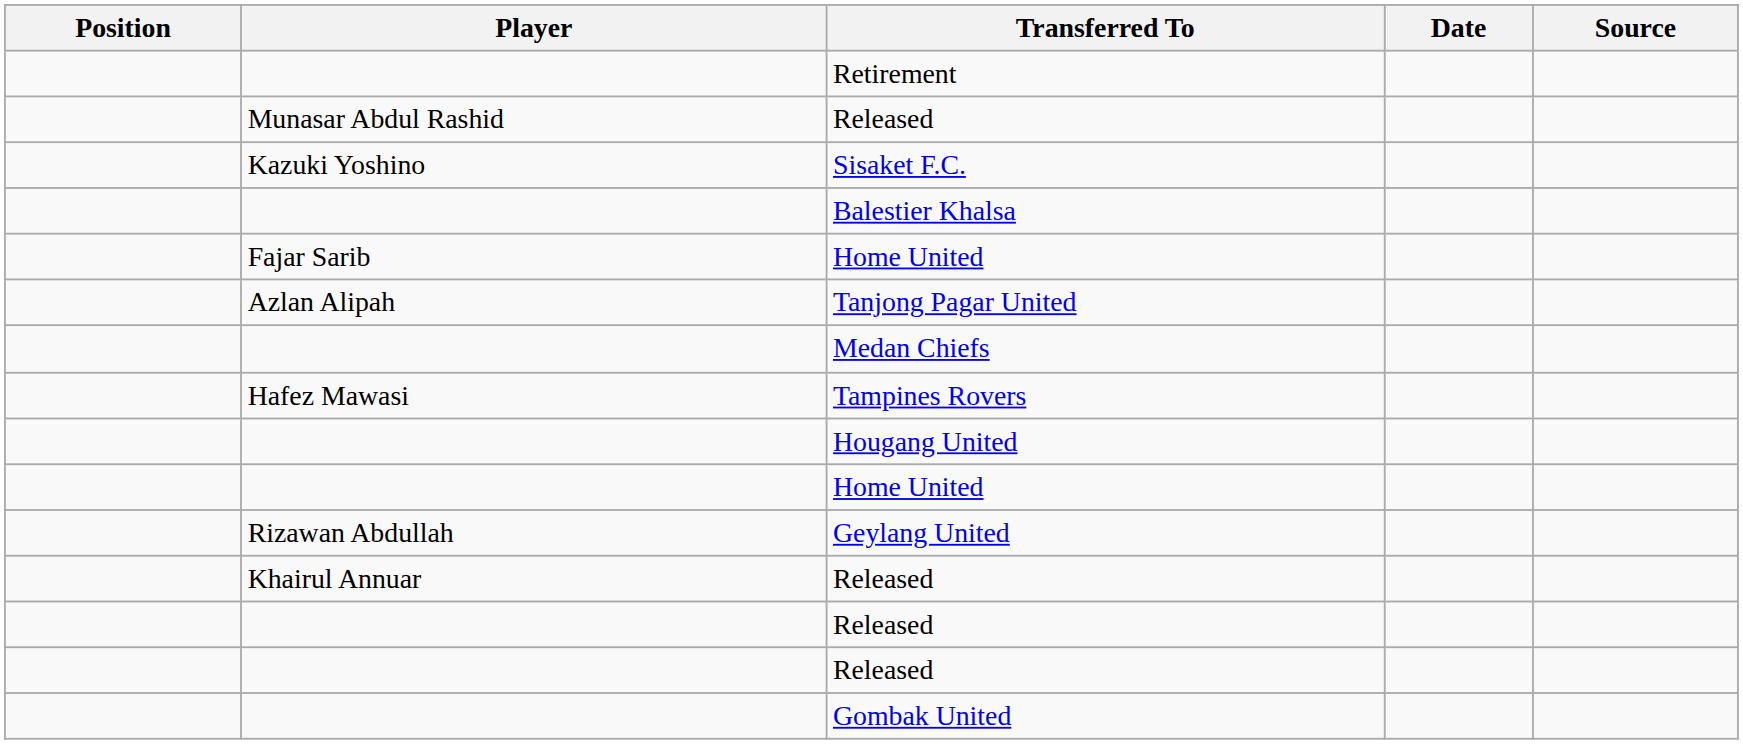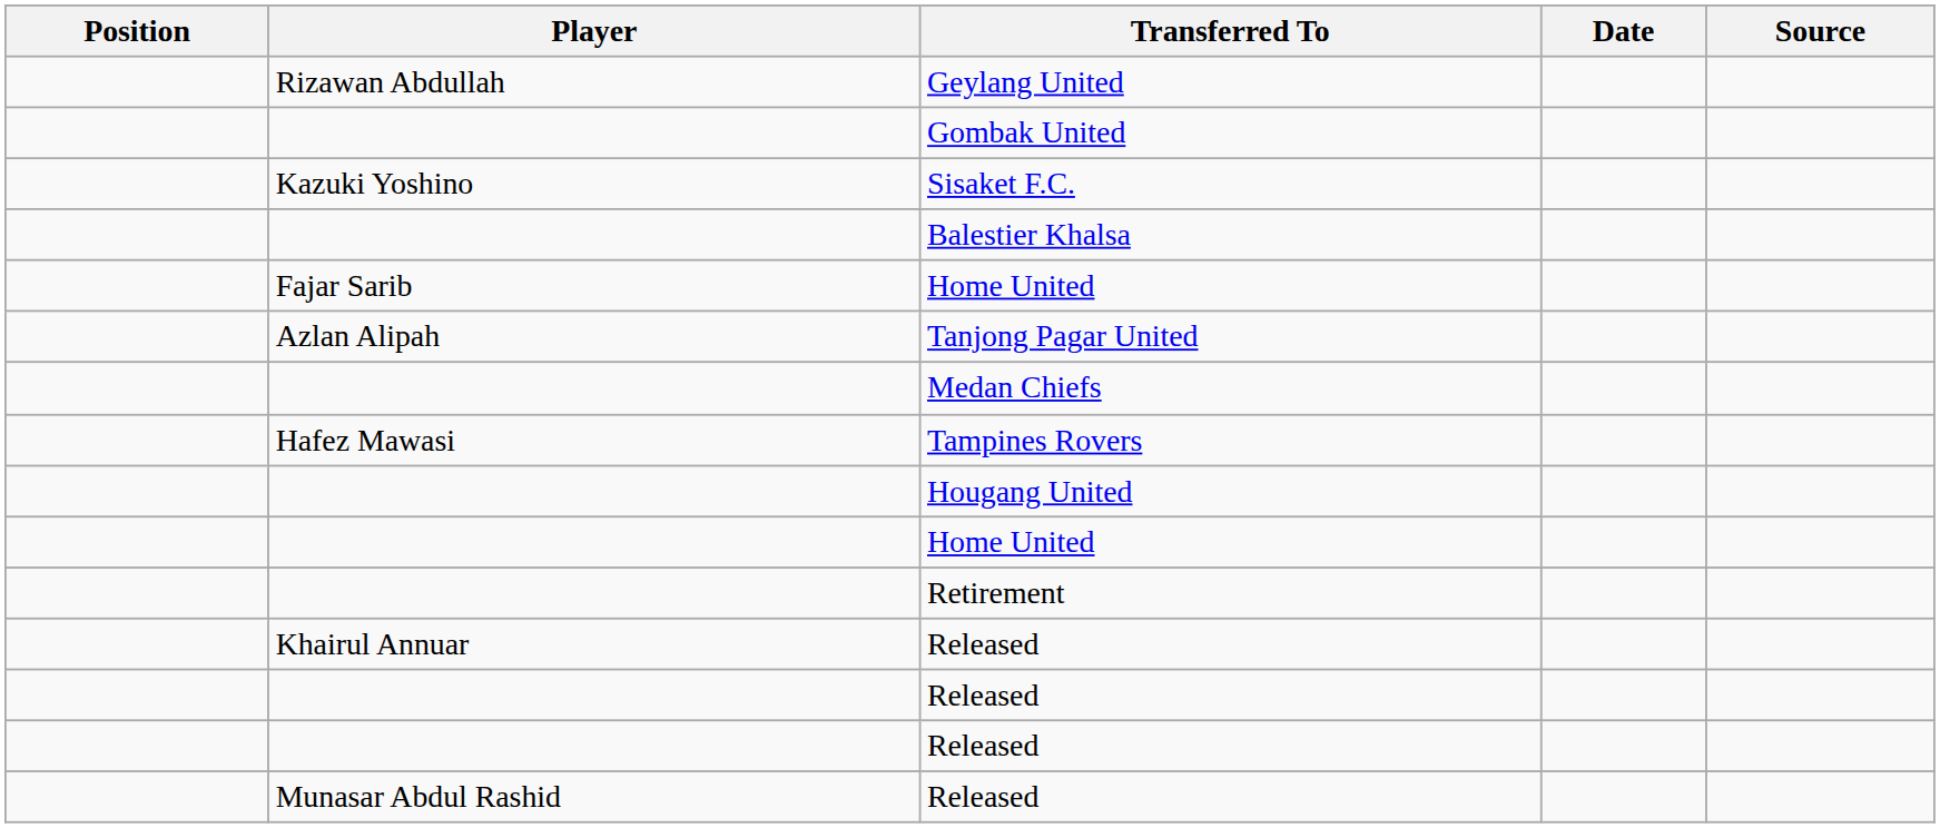rows swapped: Geylang United <-> Retirement
rows swapped: Gombak United <-> Munasar Abdul Rashid / Released
